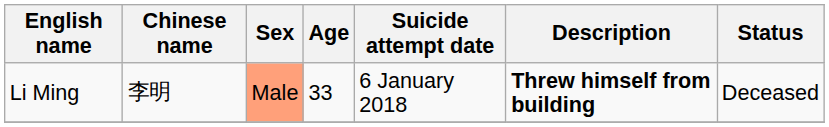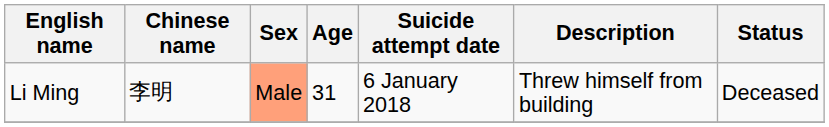Li Ming | Age: 33 -> 31
Li Ming | Description: bold -> normal
